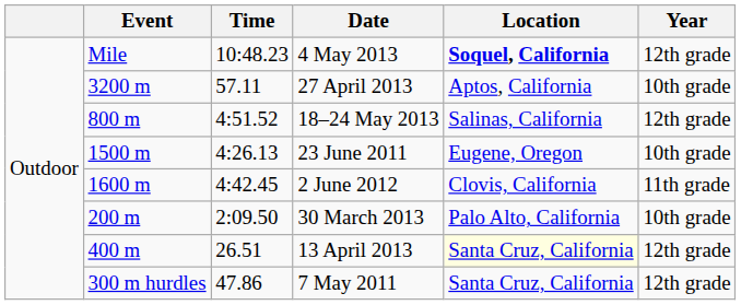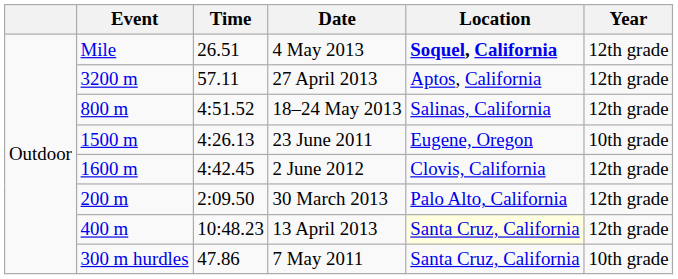4 May 2013 | Time: 10:48.23 -> 26.51
27 April 2013 | Year: 10th grade -> 12th grade
2 June 2012 | Year: 11th grade -> 12th grade
30 March 2013 | Year: 10th grade -> 12th grade
13 April 2013 | Time: 26.51 -> 10:48.23
7 May 2011 | Year: 12th grade -> 10th grade
